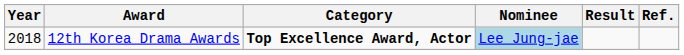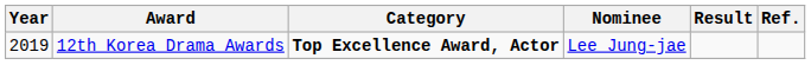12th Korea Drama Awards | Year: 2018 -> 2019
12th Korea Drama Awards | Nominee: lightblue background -> no background
